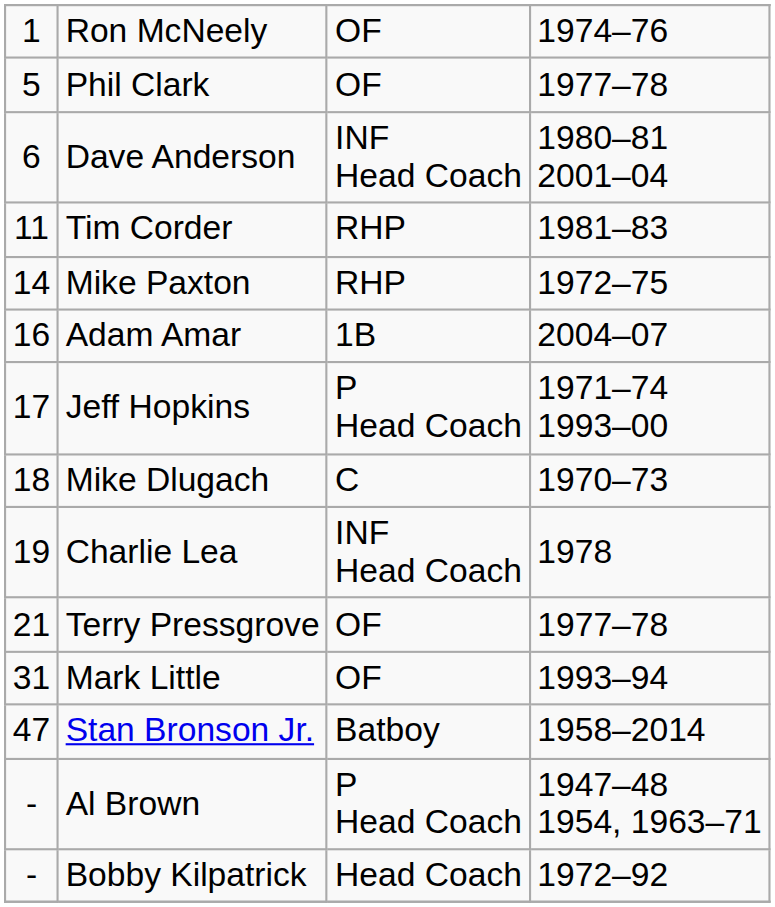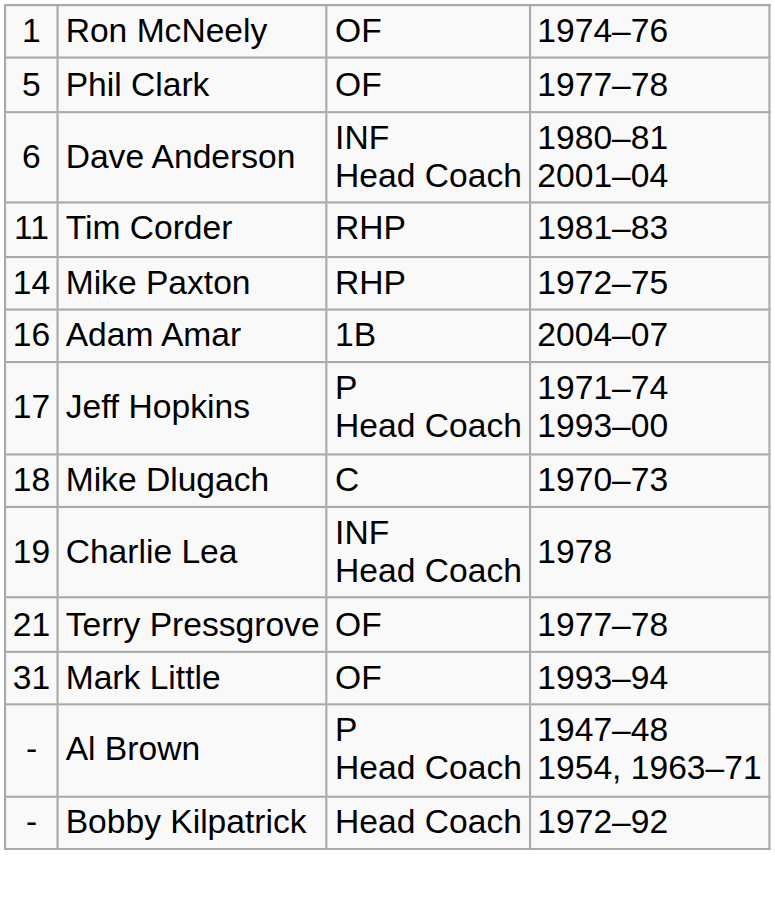- row: 47 | Stan Bronson Jr. | Batboy | 1958–2014
